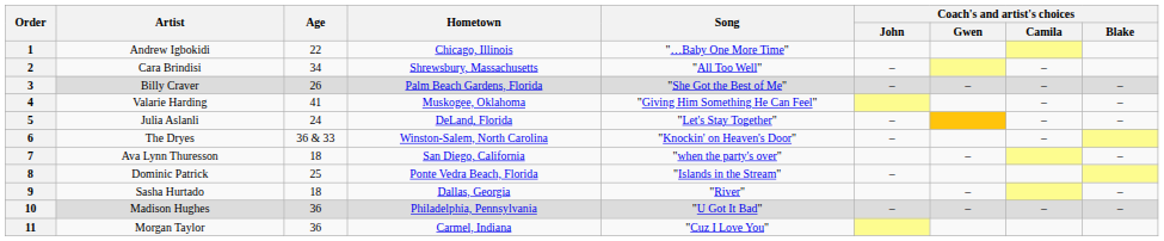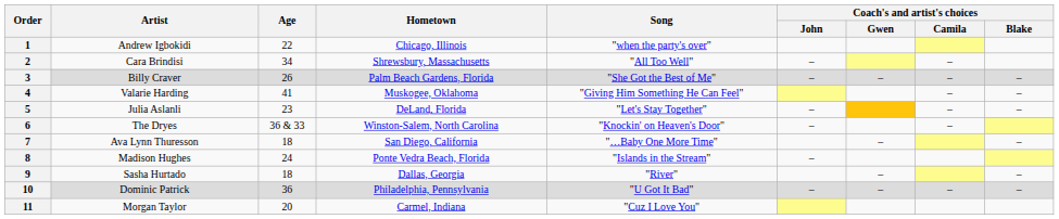1 | Song: "…Baby One More Time" -> "when the party's over"
5 | Age: 24 -> 23
7 | Song: "when the party's over" -> "…Baby One More Time"
8 | Artist: Dominic Patrick -> Madison Hughes
8 | Age: 25 -> 24
10 | Artist: Madison Hughes -> Dominic Patrick
11 | Age: 36 -> 20
